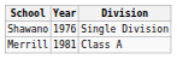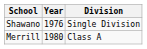Merrill | Year: 1981 -> 1980
